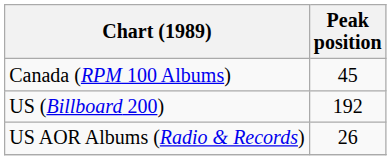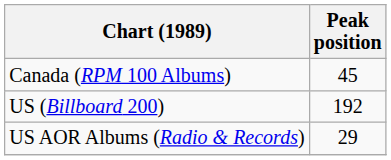US AOR Albums (Radio & Records) | Peak position: 26 -> 29
